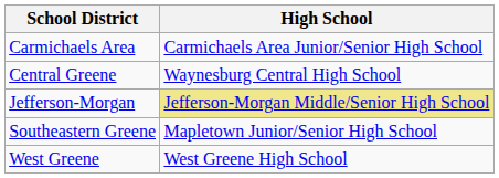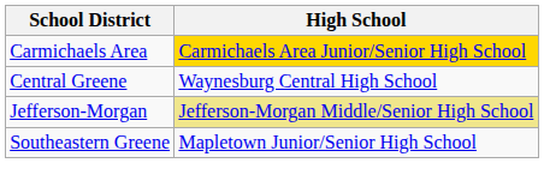Carmichaels Area | High School: no background -> gold background
- row: West Greene | West Greene High School
